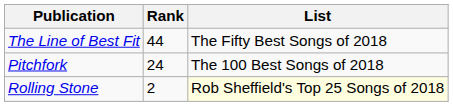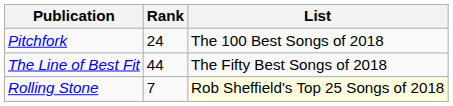rows swapped: The Line of Best Fit <-> Pitchfork
Rolling Stone | Rank: 2 -> 7
